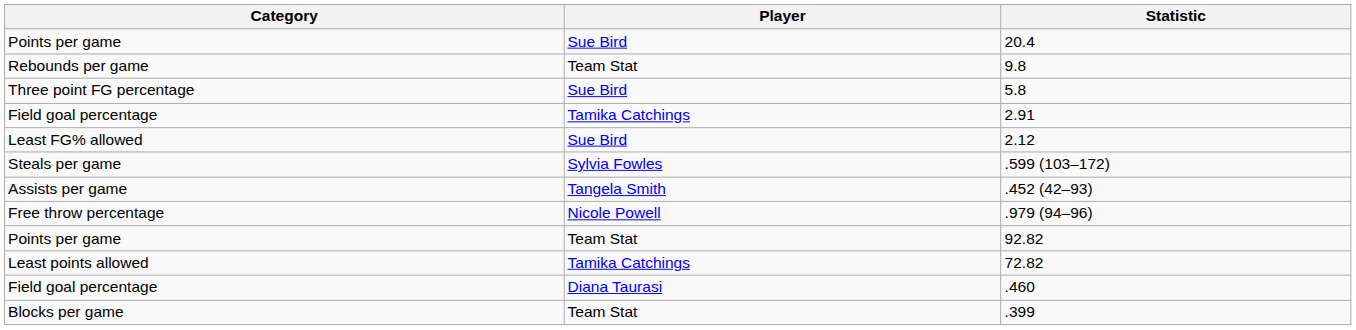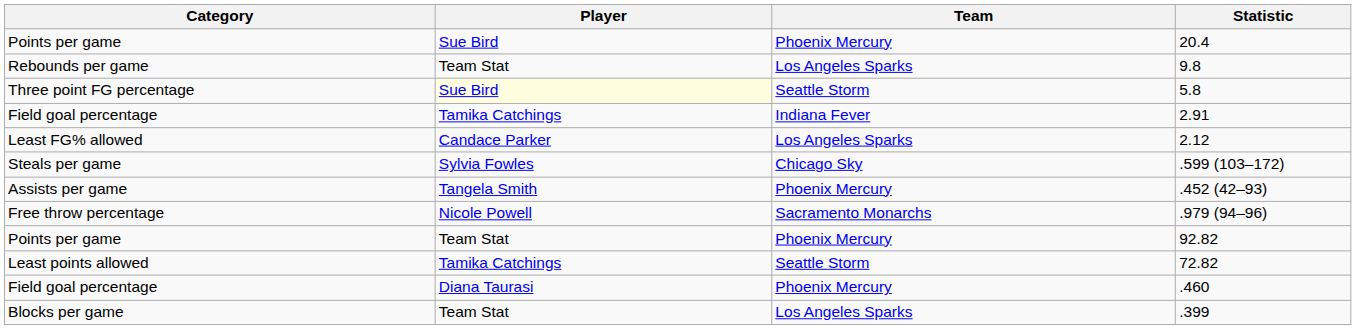+ column: Team | Phoenix Mercury | Los Angeles Sparks | Seattle Storm | Indiana Fever | Los Angeles Sparks | Chicago Sky | Phoenix Mercury | Sacramento Monarchs | Phoenix Mercury | Seattle Storm | Phoenix Mercury | Los Angeles Sparks
5.8 | Player: no background -> lightyellow background
2.12 | Player: Sue Bird -> Candace Parker
